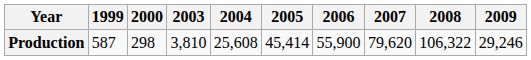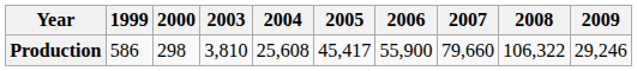Production | 1999: 587 -> 586
Production | 2005: 45,414 -> 45,417
Production | 2007: 79,620 -> 79,660
